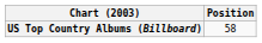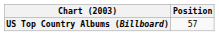US Top Country Albums (Billboard) | Position: 58 -> 57
